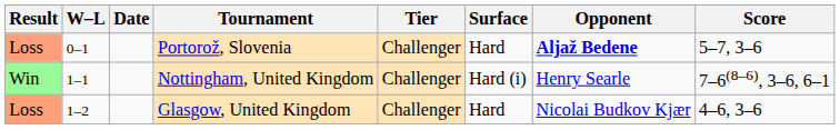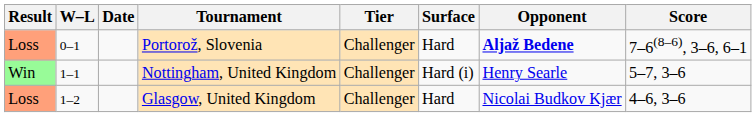Portorož, Slovenia | Score: 5–7, 3–6 -> 7–6(8–6), 3–6, 6–1
Nottingham, United Kingdom | Score: 7–6(8–6), 3–6, 6–1 -> 5–7, 3–6
